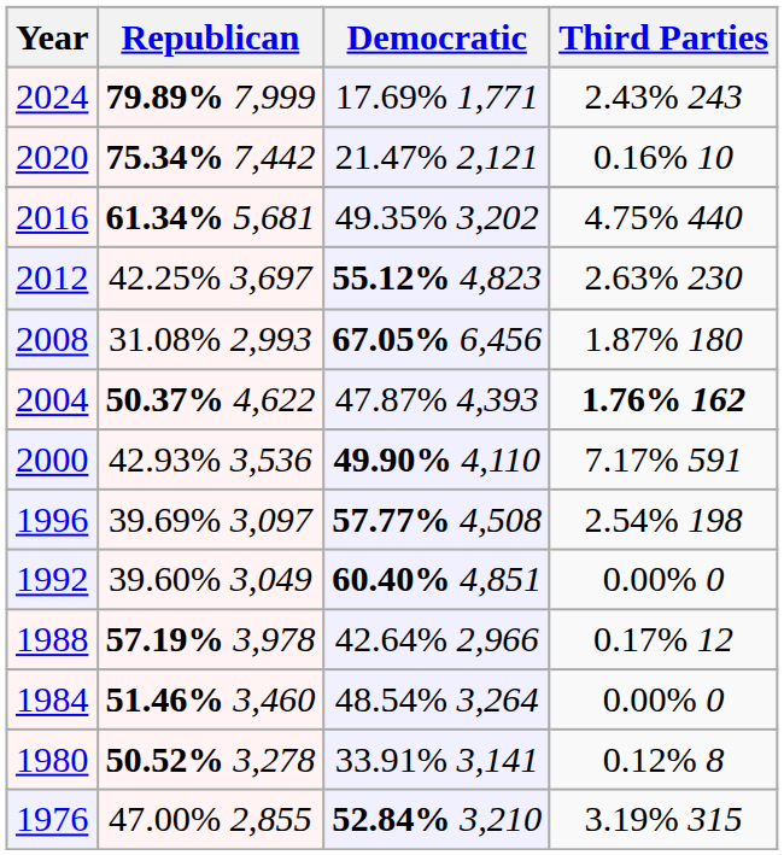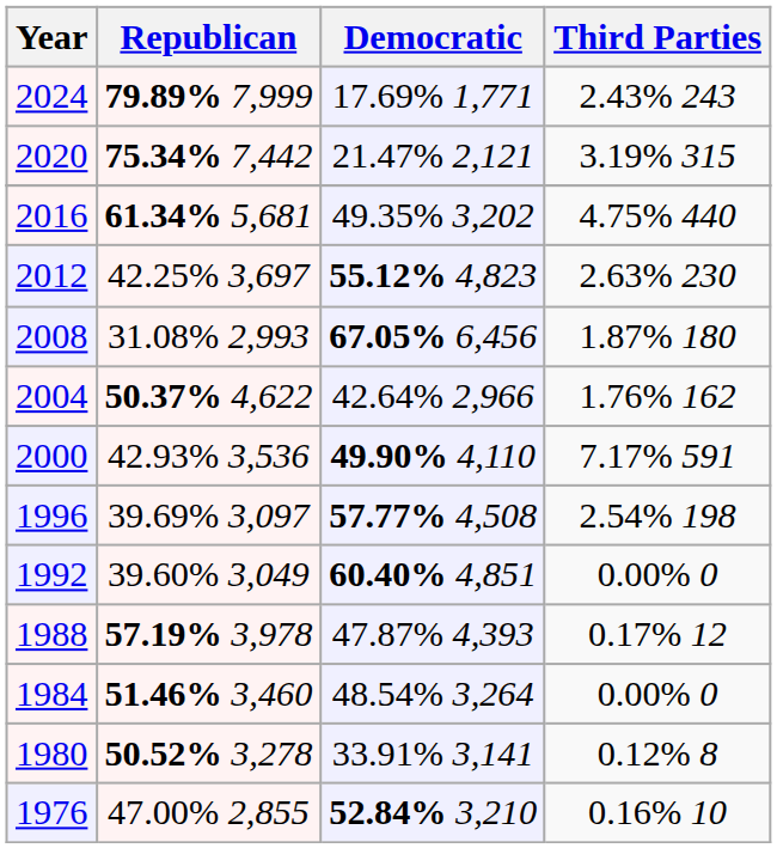2020 | Third Parties: 0.16% 10 -> 3.19% 315
2004 | Democratic: 47.87% 4,393 -> 42.64% 2,966
2004 | Third Parties: bold -> normal
1988 | Democratic: 42.64% 2,966 -> 47.87% 4,393
1976 | Third Parties: 3.19% 315 -> 0.16% 10
